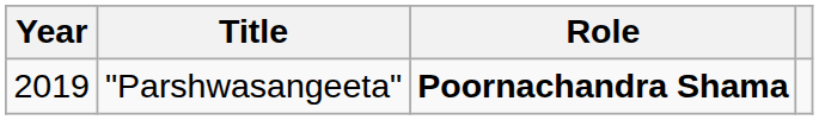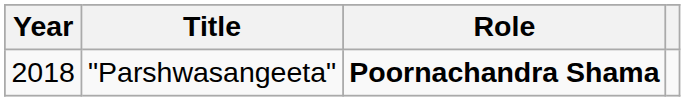"Parshwasangeeta" | Year: 2019 -> 2018
